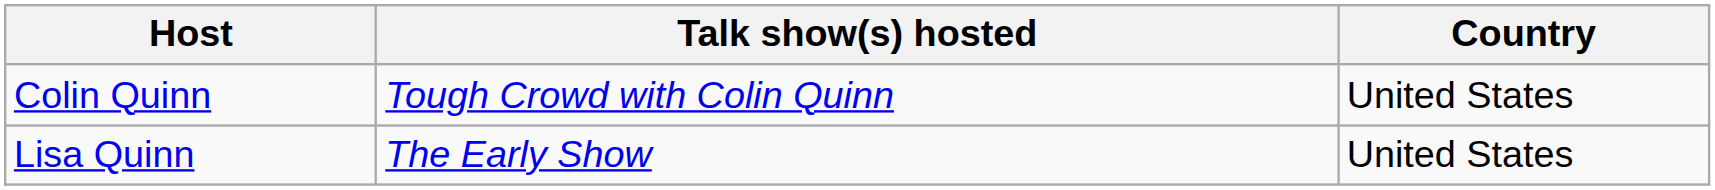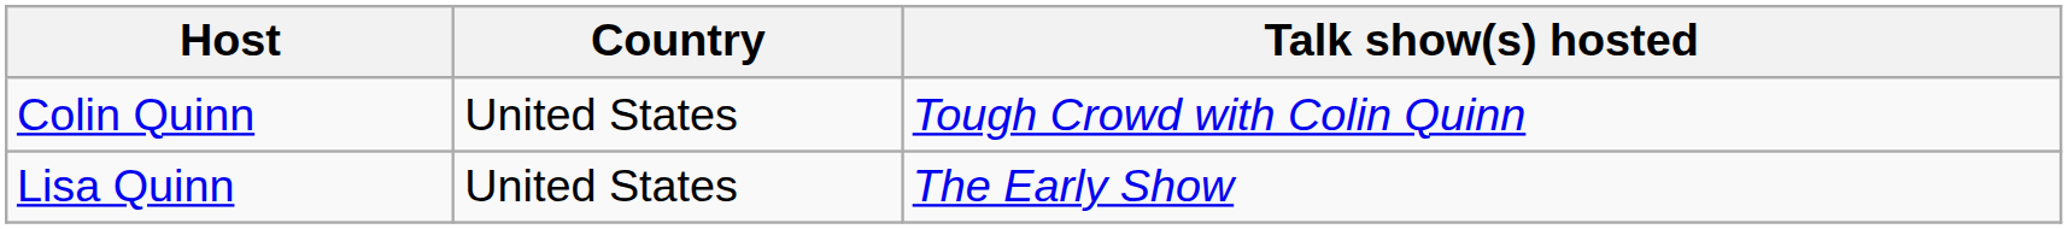columns swapped: Country <-> Talk show(s) hosted
